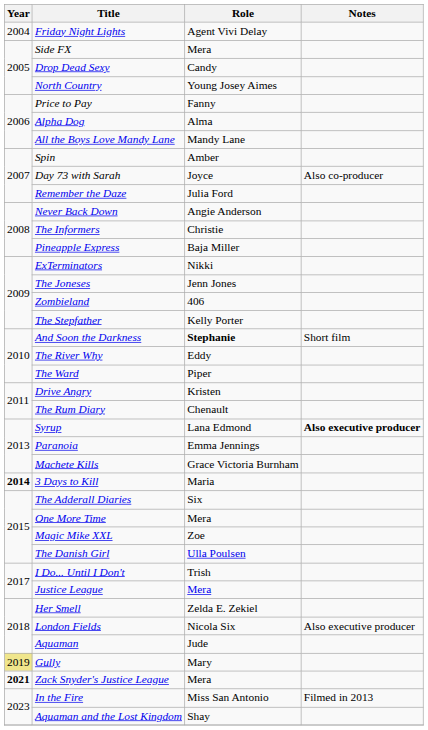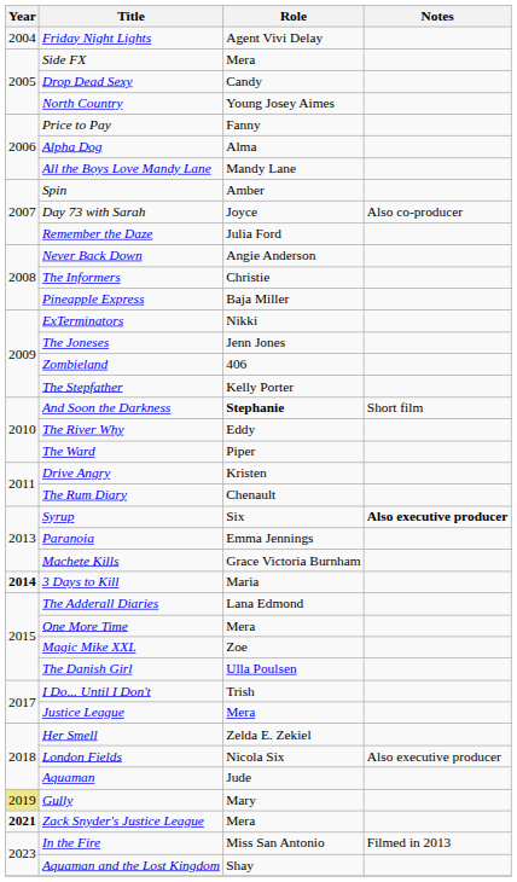Syrup | Role: Lana Edmond -> Six
The Adderall Diaries | Role: Six -> Lana Edmond
